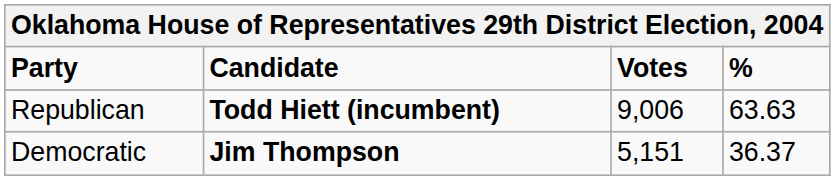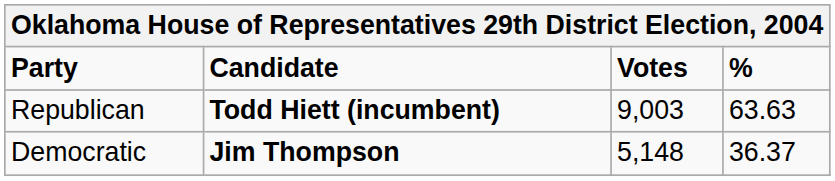Republican | Votes: 9,006 -> 9,003
Democratic | Votes: 5,151 -> 5,148
